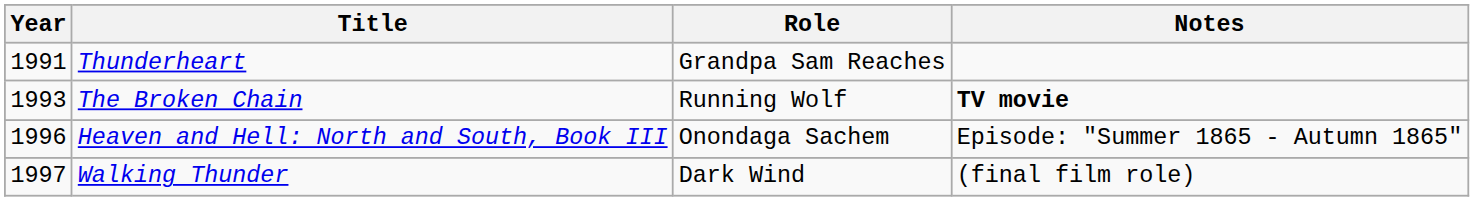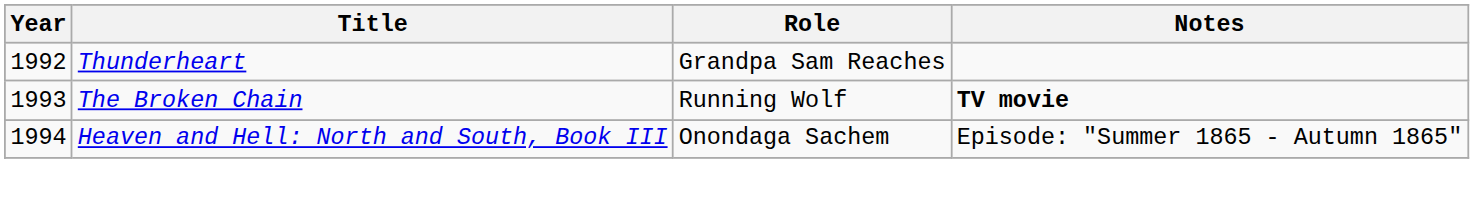Thunderheart | Year: 1991 -> 1992
Heaven and Hell: North and South, Book III | Year: 1996 -> 1994
- row: 1997 | Walking Thunder | Dark Wind | (final film role)
